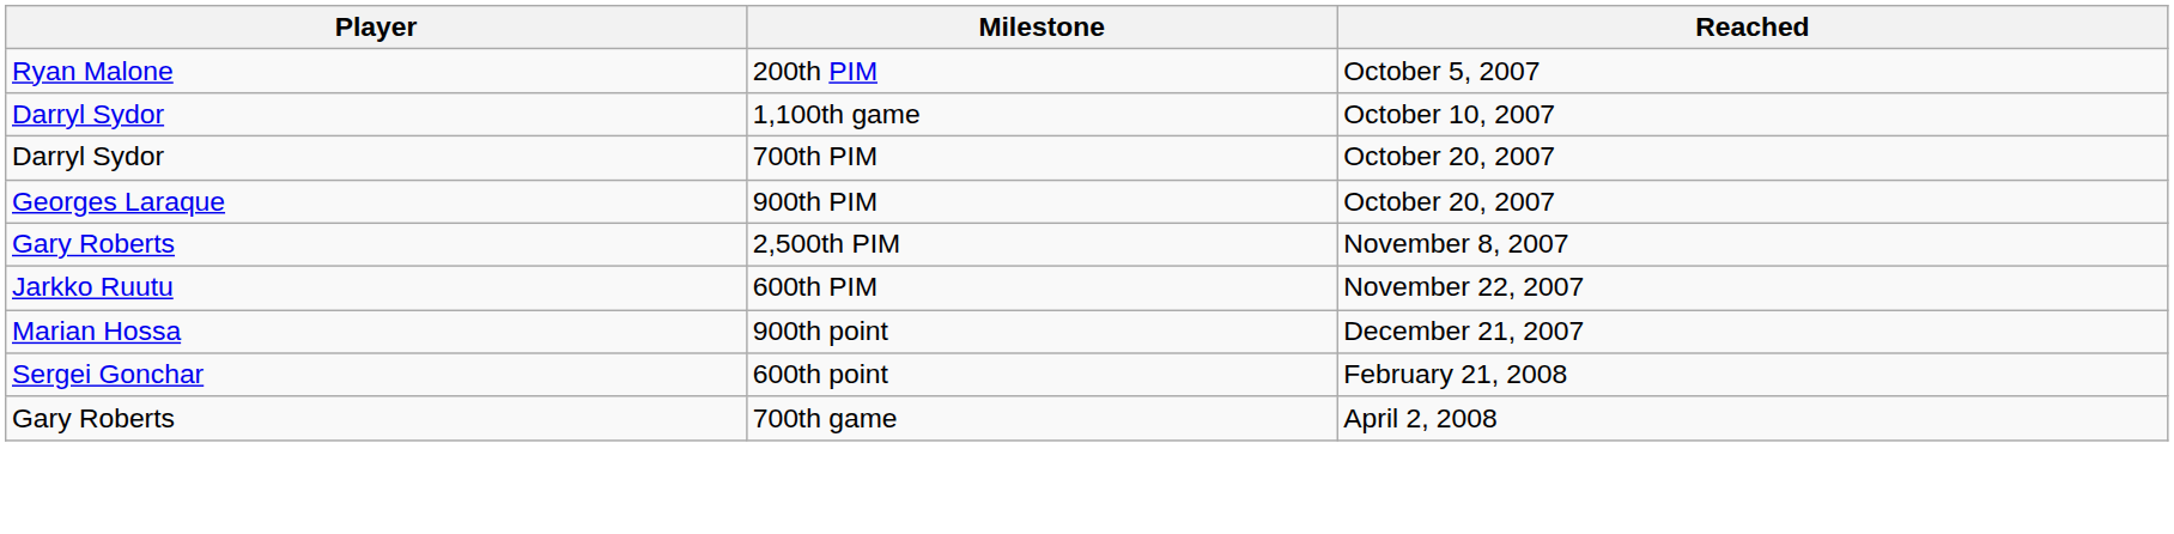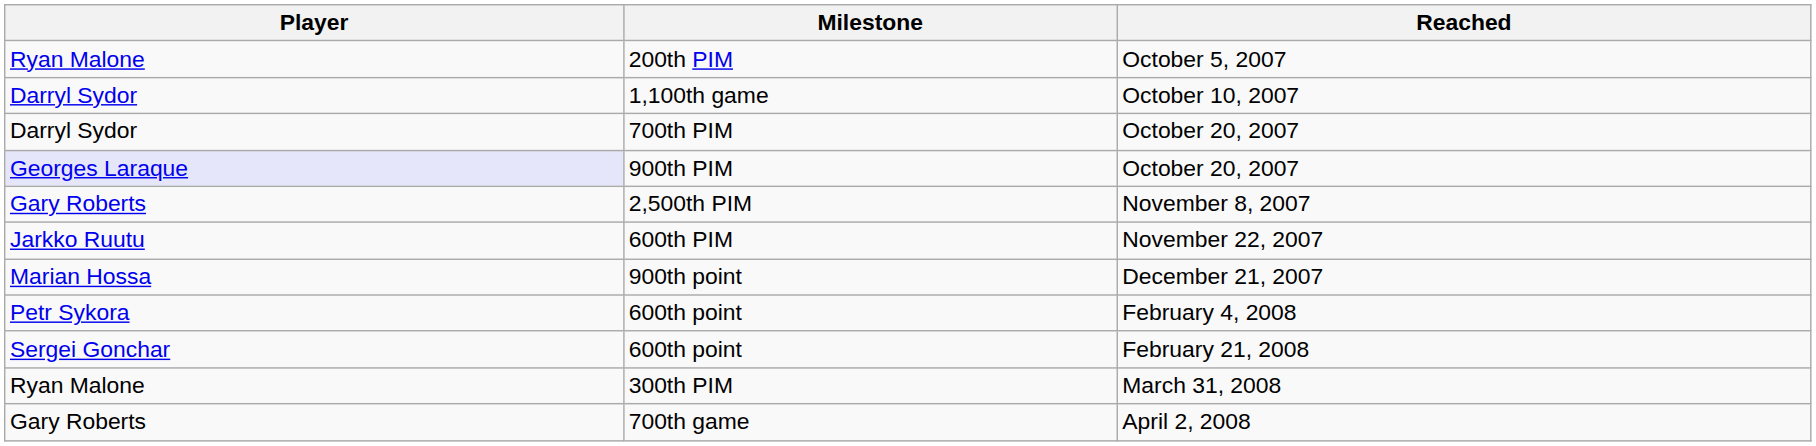900th PIM | Player: no background -> lavender background
+ row: Petr Sykora | 600th point | February 4, 2008
+ row: Ryan Malone | 300th PIM | March 31, 2008
